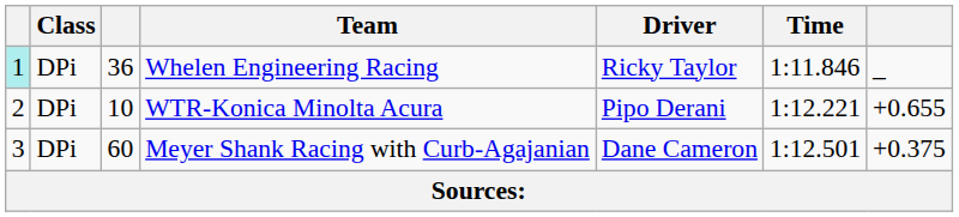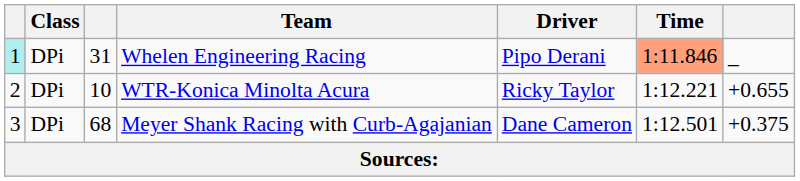Whelen Engineering Racing | column 3: 36 -> 31
Whelen Engineering Racing | Driver: Ricky Taylor -> Pipo Derani
Whelen Engineering Racing | Time: no background -> lightsalmon background
WTR-Konica Minolta Acura | Driver: Pipo Derani -> Ricky Taylor
Meyer Shank Racing with Curb-Agajanian | column 3: 60 -> 68
